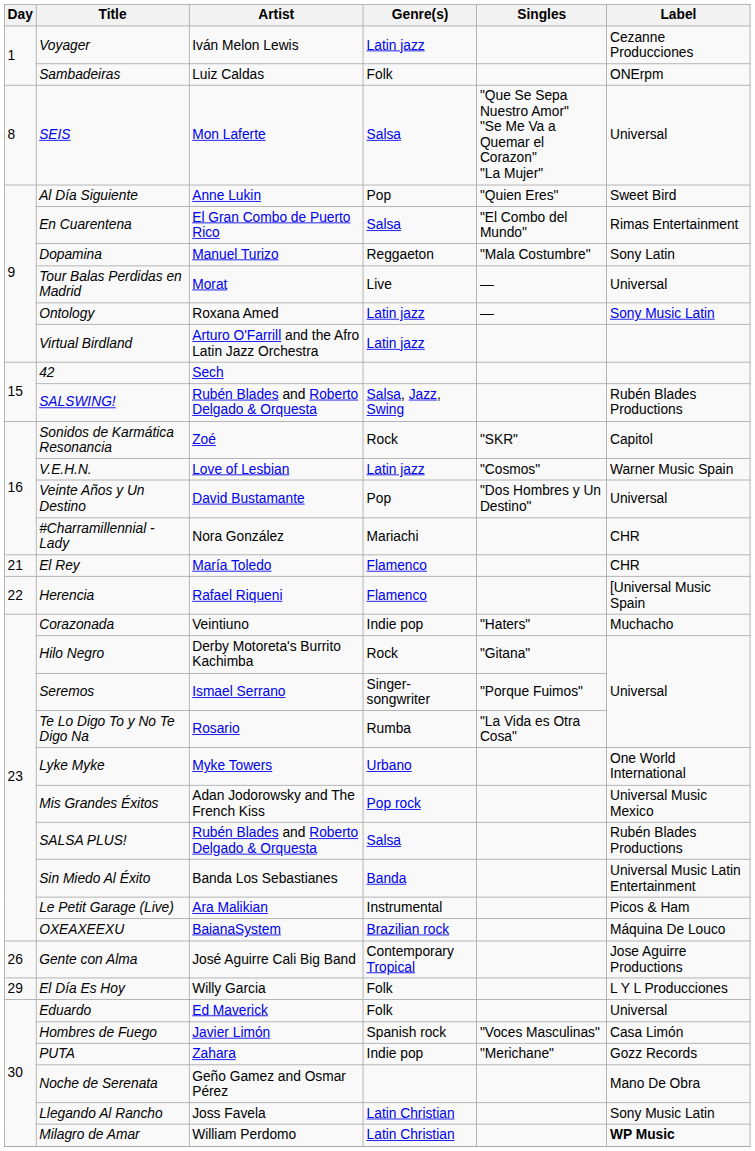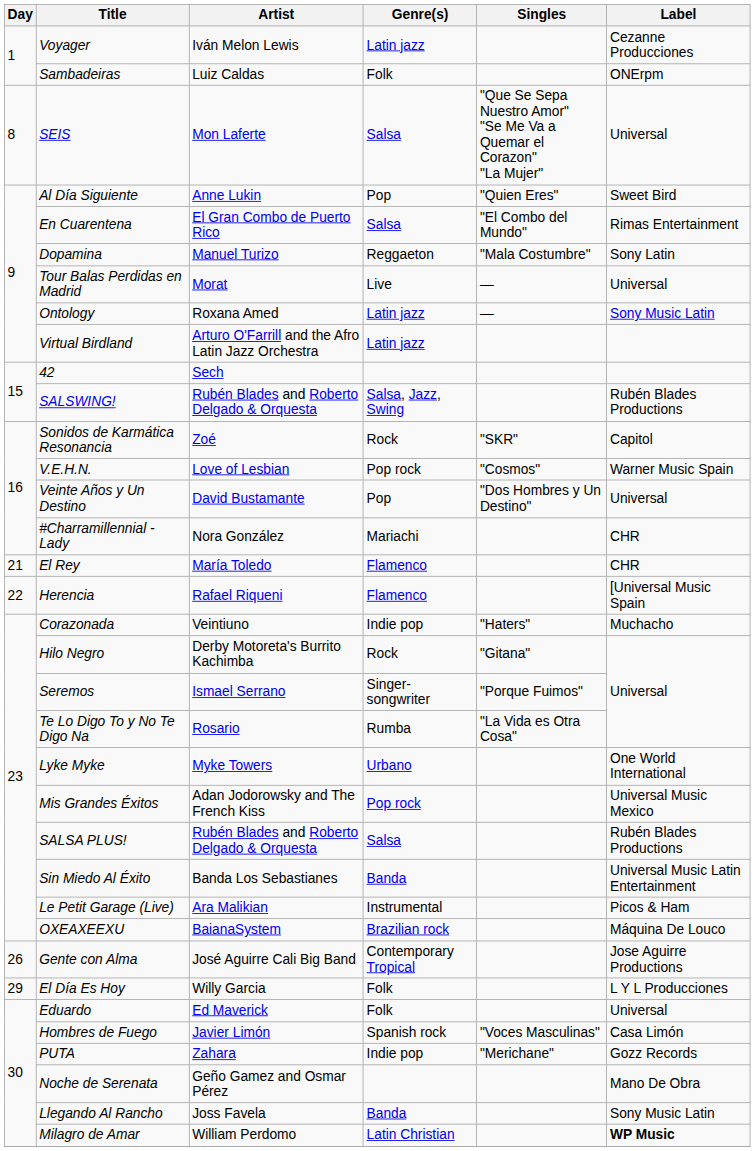V.E.H.N. | Genre(s): Latin jazz -> Pop rock
Llegando Al Rancho | Genre(s): Latin Christian -> Banda
